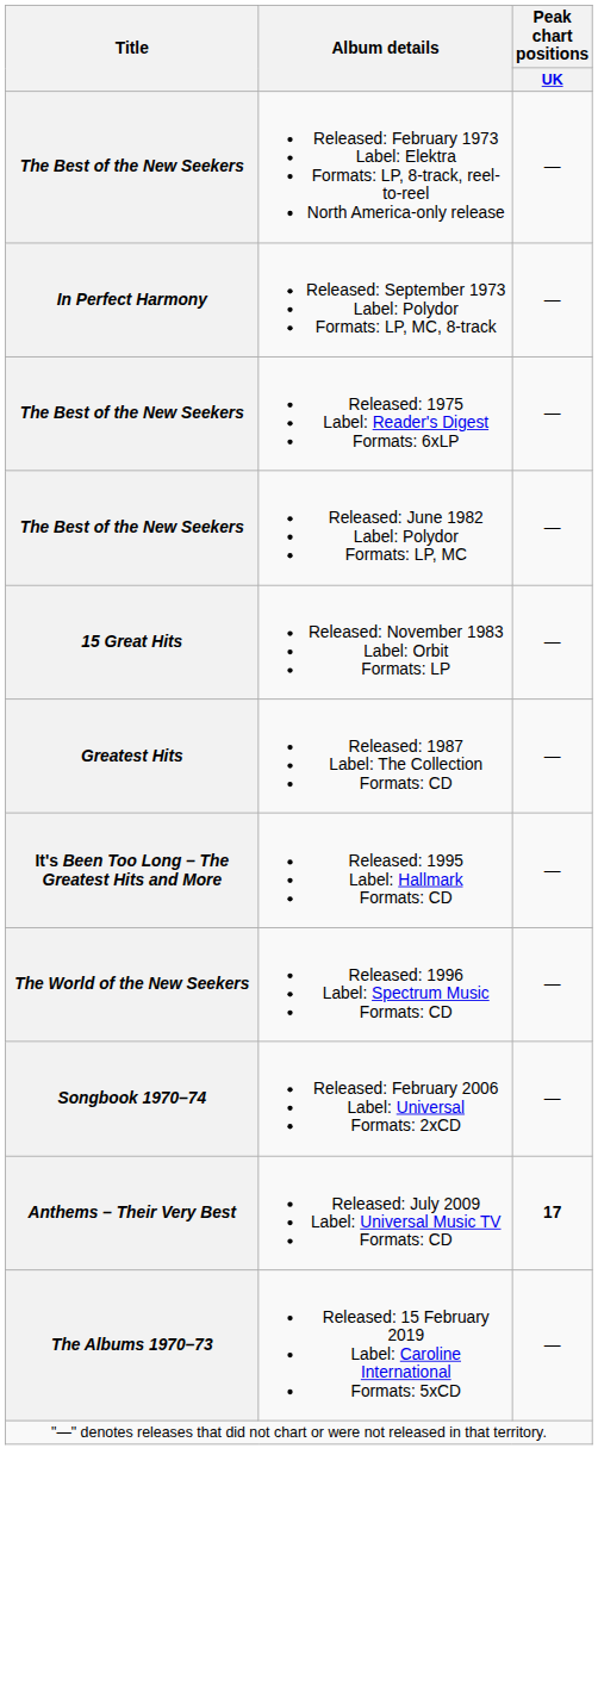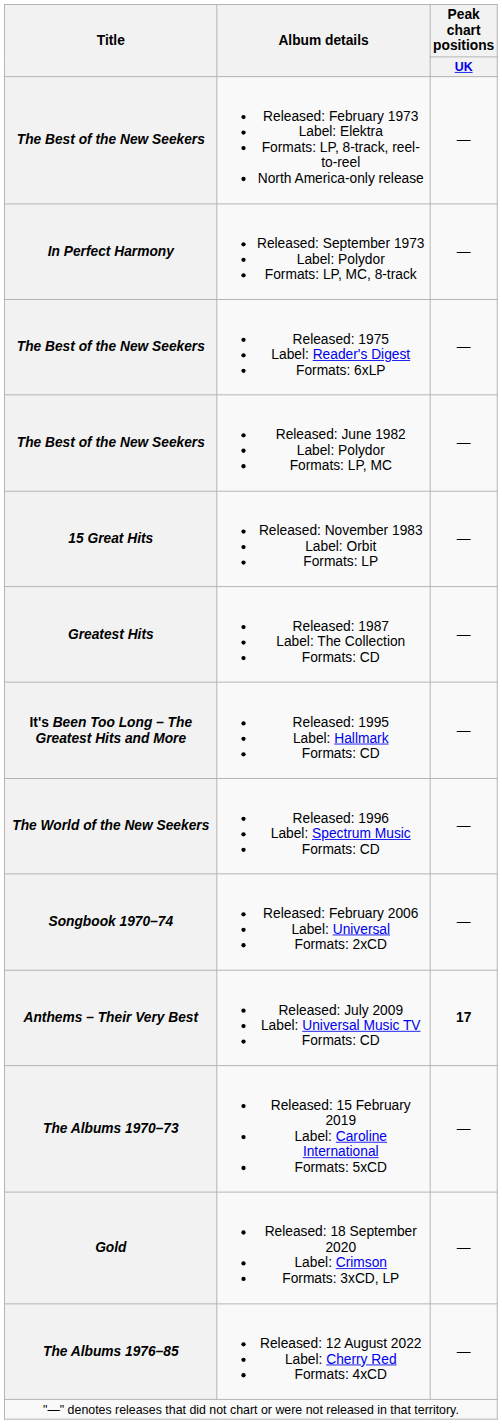+ row: Gold | Released: 18 September 2020 Label: Crimson Formats: 3xCD, LP | —
+ row: The Albums 1976–85 | Released: 12 August 2022 Label: Cherry Red Formats: 4xCD | —
